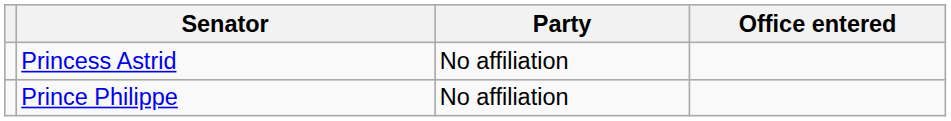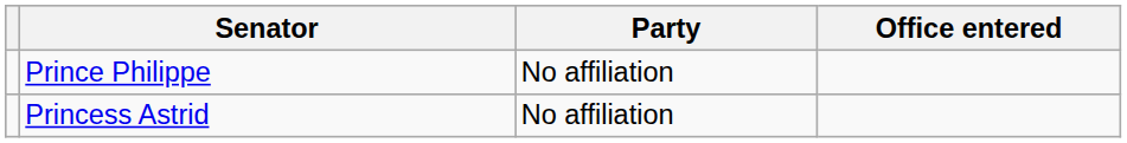rows swapped: Prince Philippe <-> Princess Astrid
